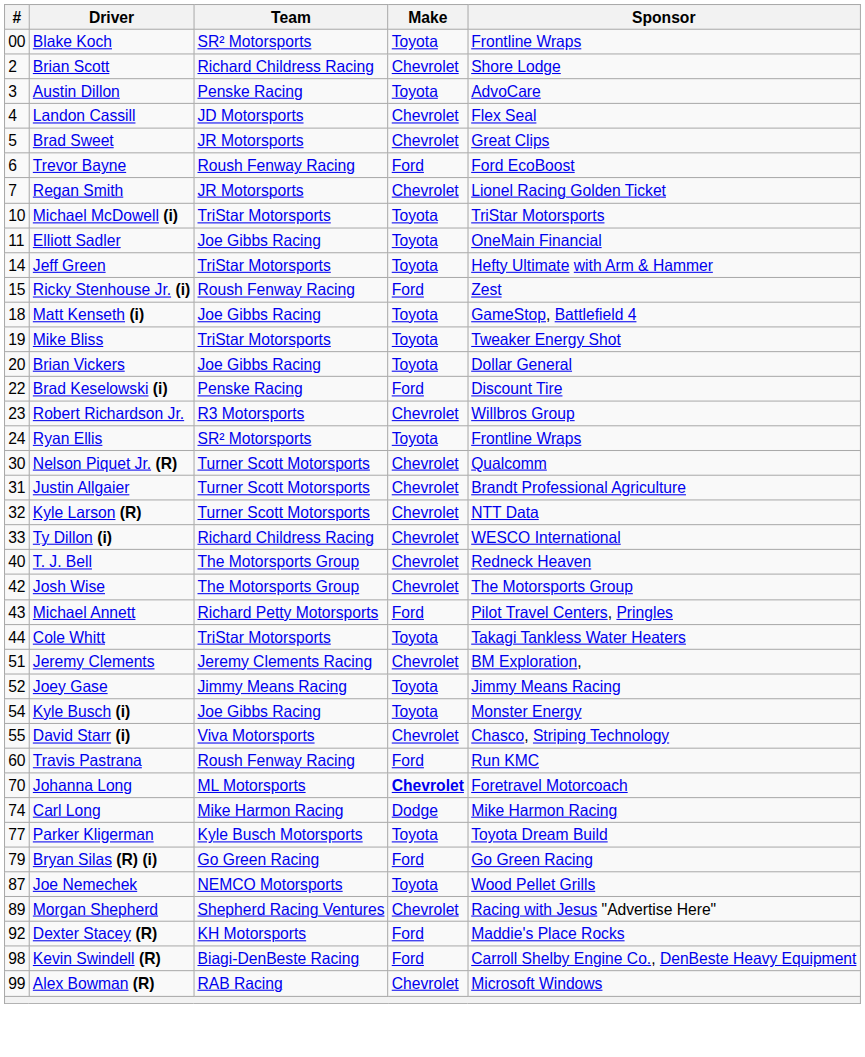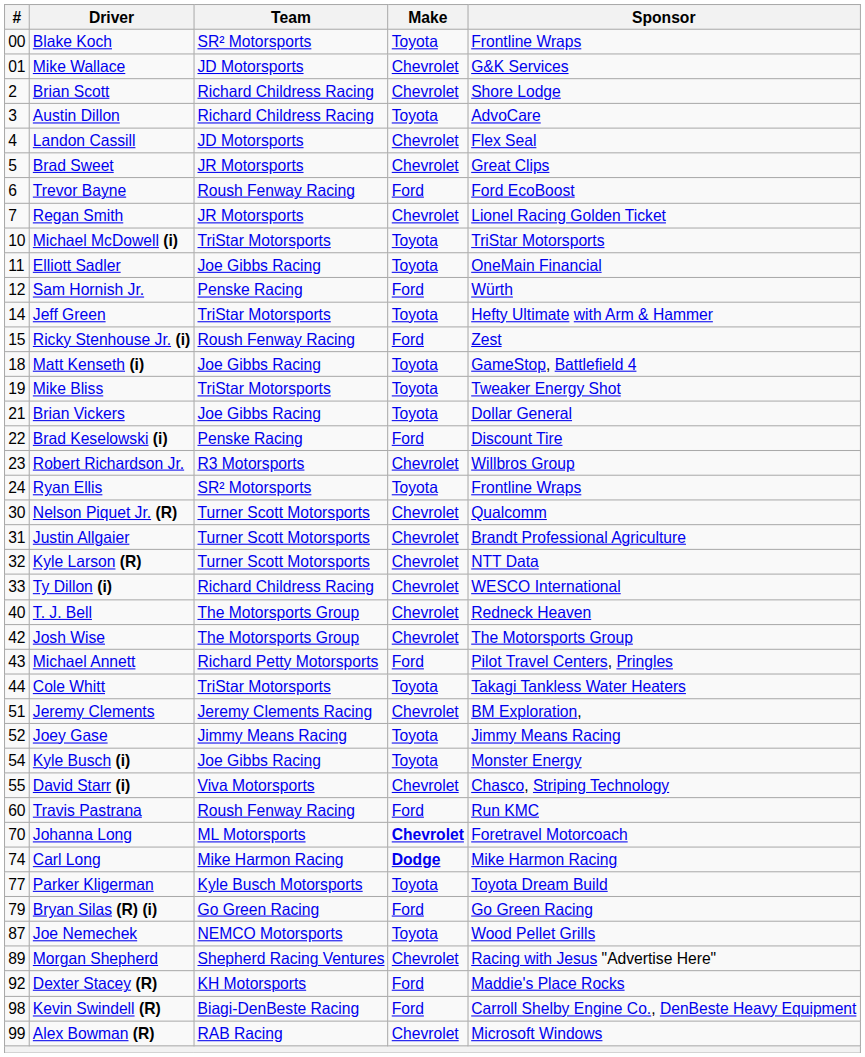+ row: 01 | Mike Wallace | JD Motorsports | Chevrolet | G&K Services
Austin Dillon | Team: Penske Racing -> Richard Childress Racing
+ row: 12 | Sam Hornish Jr. | Penske Racing | Ford | Würth
Brian Vickers | #: 20 -> 21
Carl Long | Make: normal -> bold
